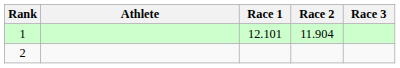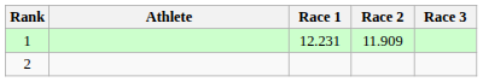1 | Race 1: 12.101 -> 12.231
1 | Race 2: 11.904 -> 11.909
